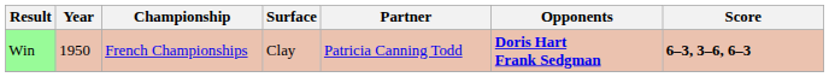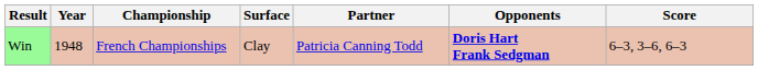Win | Year: 1950 -> 1948
Win | Score: bold -> normal
